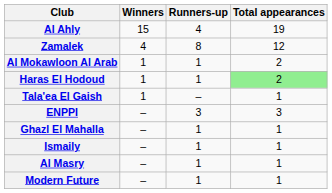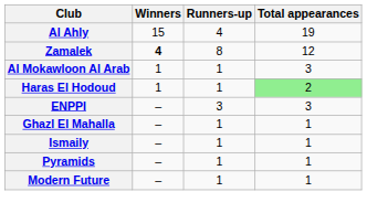Zamalek | Winners: normal -> bold
Al Mokawloon Al Arab | Total appearances: 2 -> 3
- row: Tala'ea El Gaish | 1 | – | 1
- row: Al Masry | – | 1 | 1
+ row: Pyramids | – | 1 | 1
